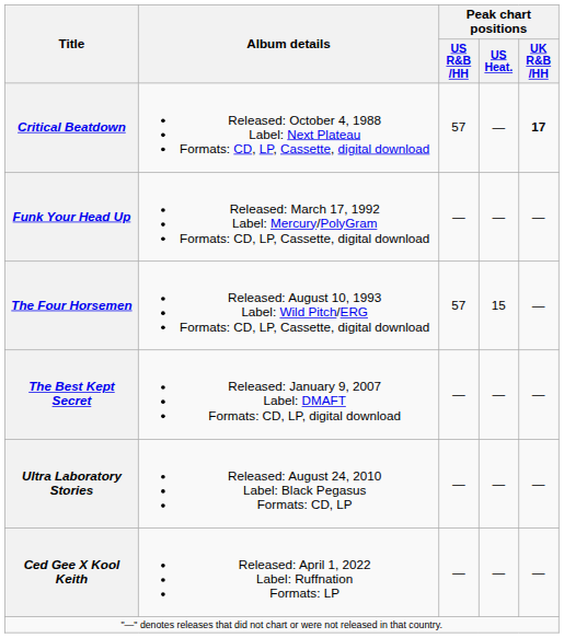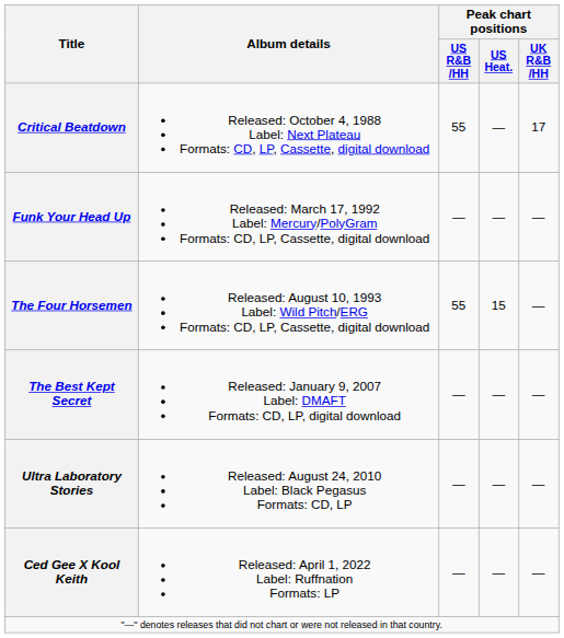Critical Beatdown | Peak chart positions / US R&B /HH: 57 -> 55
Critical Beatdown | Peak chart positions / UK R&B /HH: bold -> normal
The Four Horsemen | Peak chart positions / US R&B /HH: 57 -> 55
